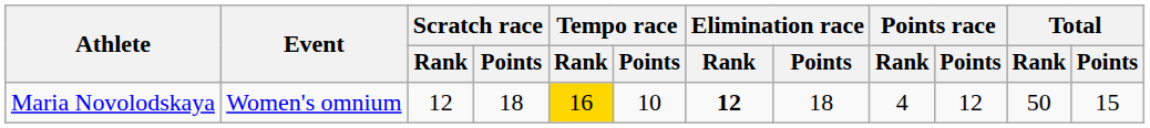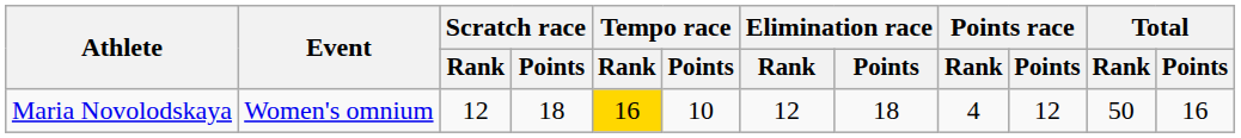Maria Novolodskaya | Elimination race / Rank: bold -> normal
Maria Novolodskaya | Total / Points: 15 -> 16
